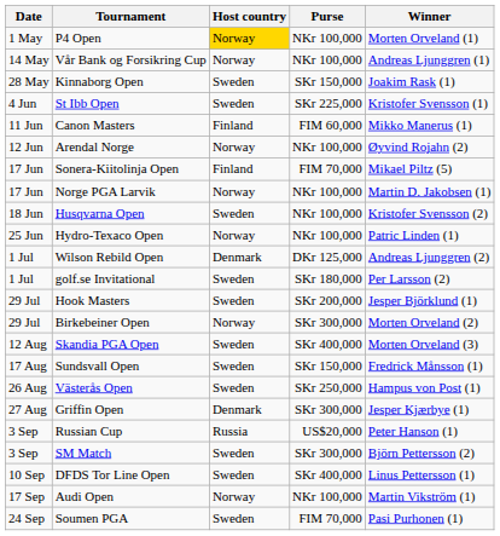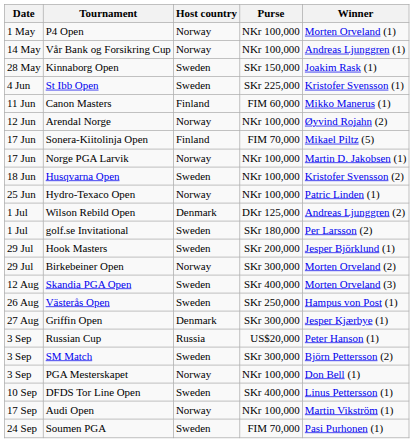P4 Open | Host country: gold background -> no background
- row: 17 Aug | Sundsvall Open | Sweden | SKr 150,000 | Fredrick Månsson (1)
+ row: 3 Sep | PGA Mesterskapet | Norway | NKr 100,000 | Don Bell (1)
